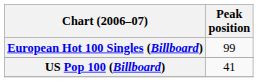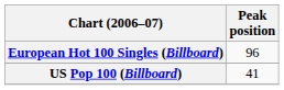European Hot 100 Singles (Billboard) | Peak position: 99 -> 96
